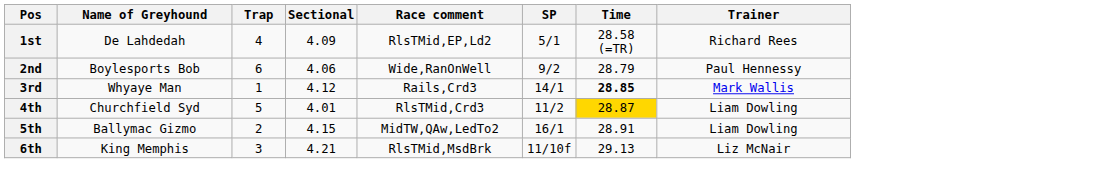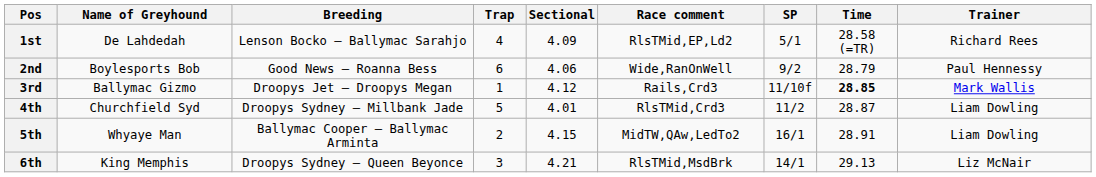+ column: Breeding | Lenson Bocko – Ballymac Sarahjo | Good News – Roanna Bess | Droopys Jet – Droopys Megan | Droopys Sydney – Millbank Jade | Ballymac Cooper – Ballymac Arminta | Droopys Sydney – Queen Beyonce
3rd | Name of Greyhound: Whyaye Man -> Ballymac Gizmo
3rd | SP: 14/1 -> 11/10f
4th | Time: gold background -> no background
5th | Name of Greyhound: Ballymac Gizmo -> Whyaye Man
6th | SP: 11/10f -> 14/1
